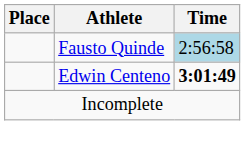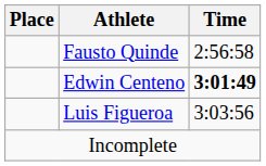Fausto Quinde | Time: lightblue background -> no background
+ row: Luis Figueroa | 3:03:56
